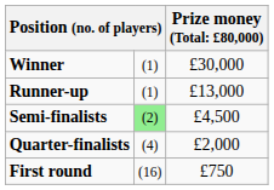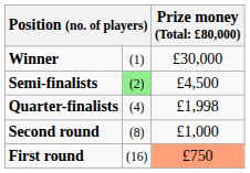- row: Runner-up | (1) | £13,000
Quarter-finalists | column 3: £2,000 -> £1,998
+ row: Second round | (8) | £1,000
First round | column 3: no background -> lightsalmon background
